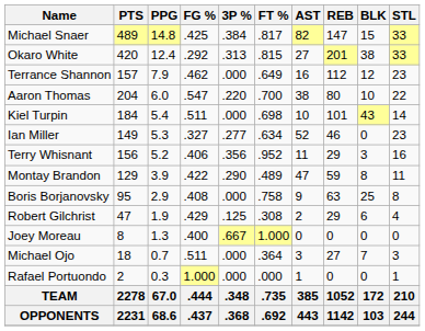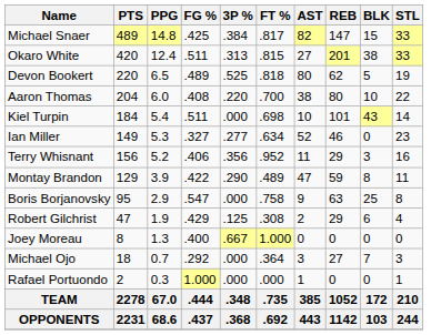Okaro White | FG %: .292 -> .511
- row: Terrance Shannon | 157 | 7.9 | .462 | .000 | .649 | 16 | 112 | 12 | 23
+ row: Devon Bookert | 220 | 6.5 | .489 | .525 | .818 | 80 | 62 | 5 | 19
Aaron Thomas | FG %: .547 -> .408
Boris Borjanovsky | FG %: .408 -> .547
Michael Ojo | FG %: .511 -> .292
